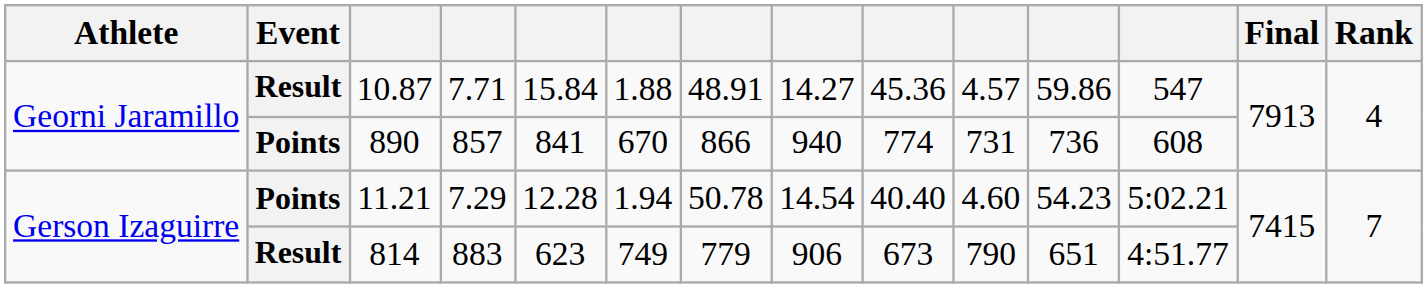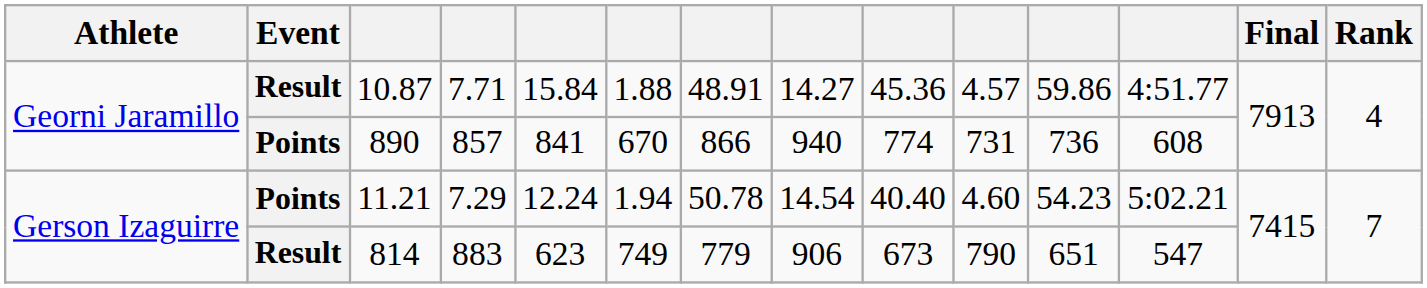10.87 | column 12: 547 -> 4:51.77
11.21 | column 5: 12.28 -> 12.24
814 | column 12: 4:51.77 -> 547
